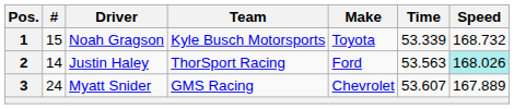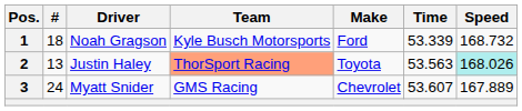1 | #: 15 -> 18
1 | Make: Toyota -> Ford
2 | #: 14 -> 13
2 | Team: no background -> lightsalmon background
2 | Make: Ford -> Toyota
